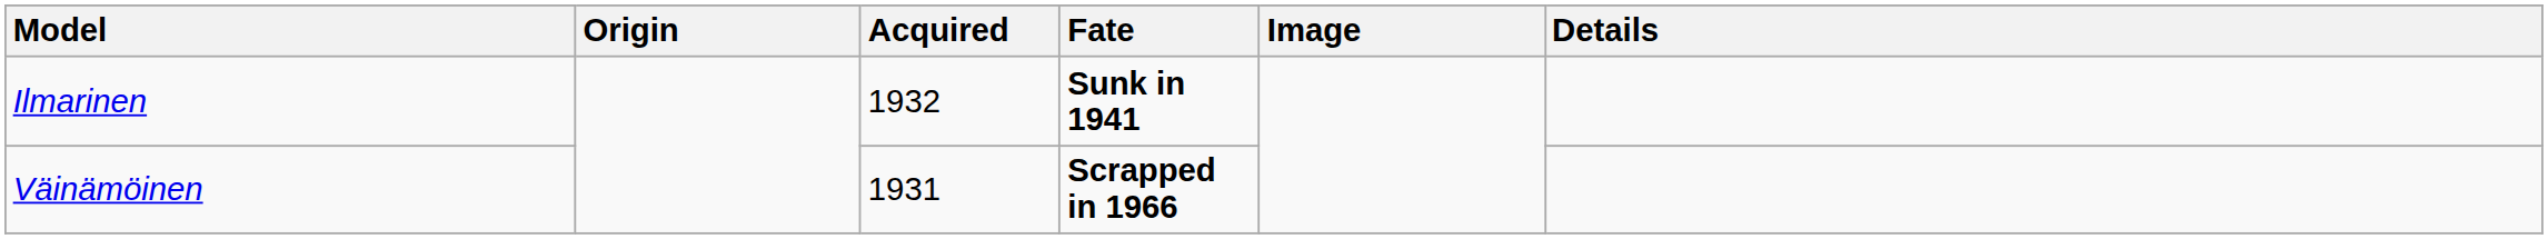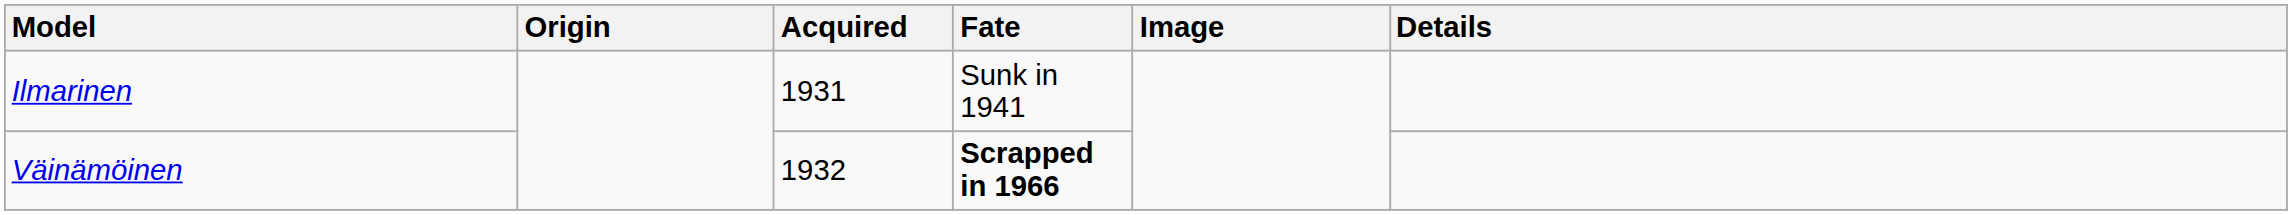Ilmarinen | Acquired: 1932 -> 1931
Ilmarinen | Fate: bold -> normal
Väinämöinen | Acquired: 1931 -> 1932
